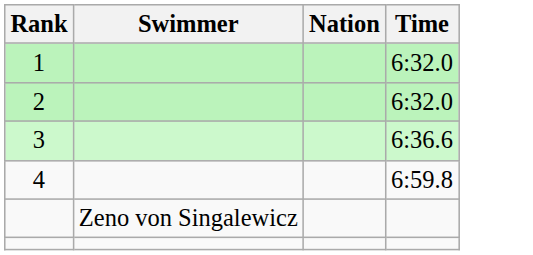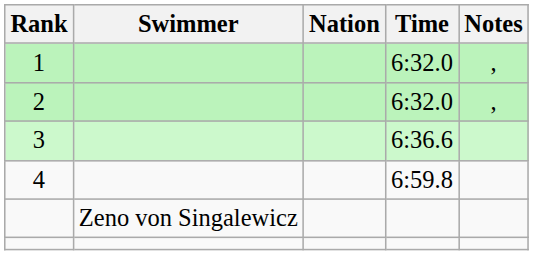+ column: Notes | , | ,
